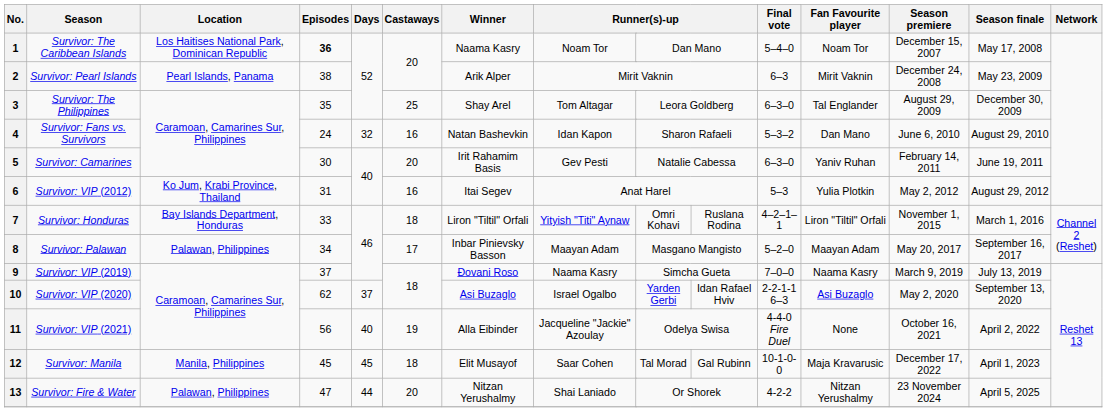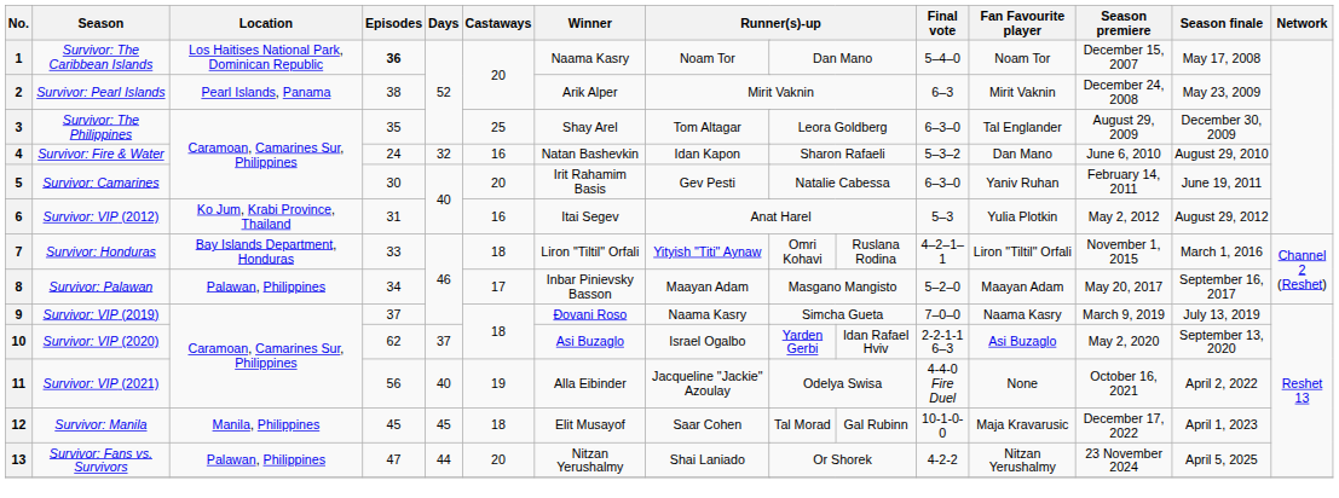4 | Season: Survivor: Fans vs. Survivors -> Survivor: Fire & Water
13 | Season: Survivor: Fire & Water -> Survivor: Fans vs. Survivors
